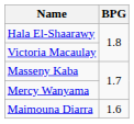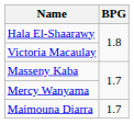Maimouna Diarra | BPG: 1.6 -> 1.7
